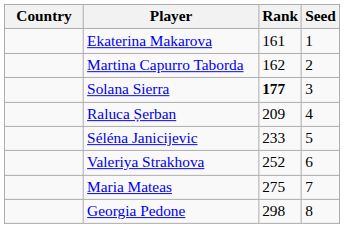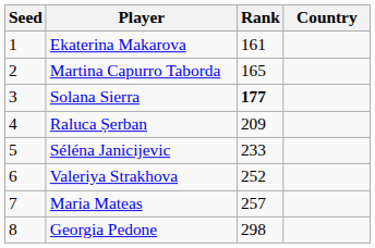columns swapped: Country <-> Seed
Martina Capurro Taborda | Rank: 162 -> 165
Maria Mateas | Rank: 275 -> 257
